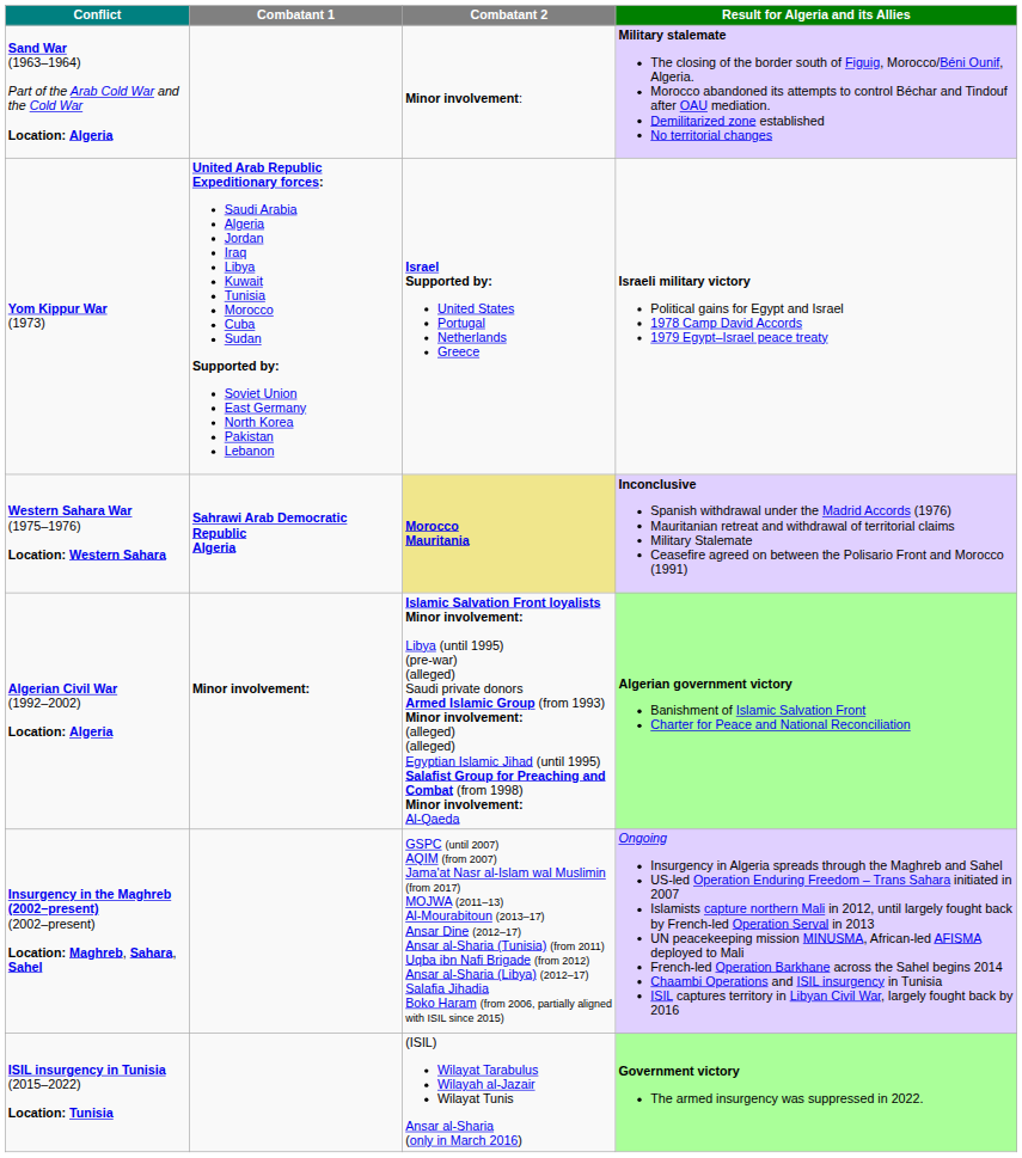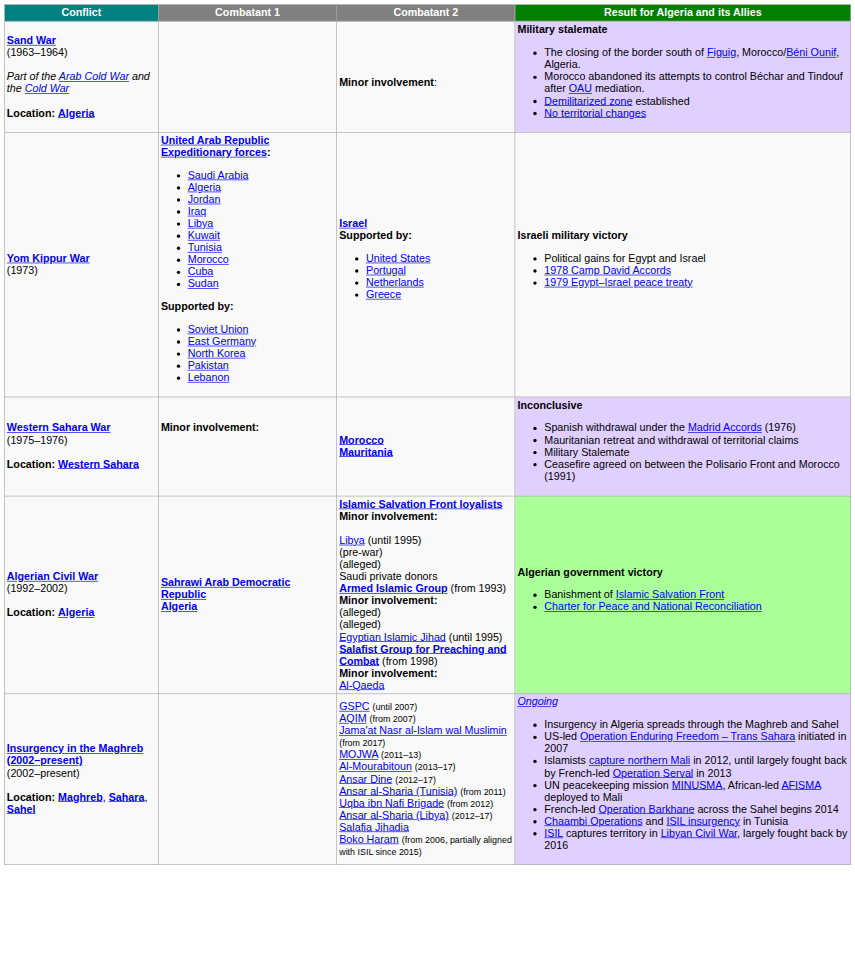Western Sahara War (1975–1976) Location: Western Sahara | Combatant 1: Sahrawi Arab Democratic Republic Algeria -> Minor involvement:
Western Sahara War (1975–1976) Location: Western Sahara | Combatant 2: khaki background -> no background
Algerian Civil War (1992–2002) Location: Algeria | Combatant 1: Minor involvement: -> Sahrawi Arab Democratic Republic Algeria
- row: ISIL insurgency in Tunisia (2015–2022) Location: Tunisia | (ISIL) Wilayat Tarabulus Wilayah al-Jazair Wilayat Tunis Ansar al-Sharia (only in March 2016) | Government victory The armed insurgency was suppressed in 2022.
